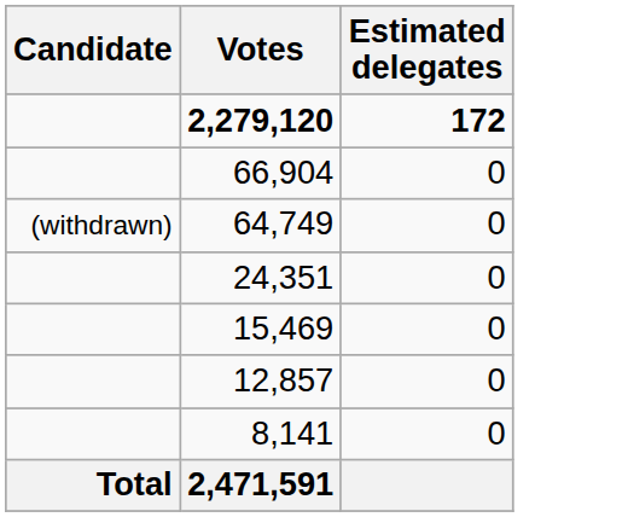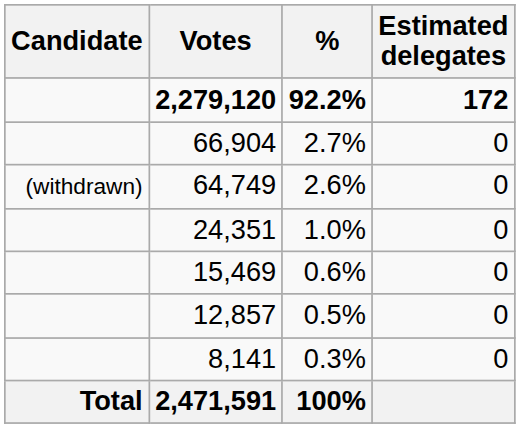+ column: % | 92.2% | 2.7% | 2.6% | 1.0% | 0.6% | 0.5% | 0.3% | 100%
